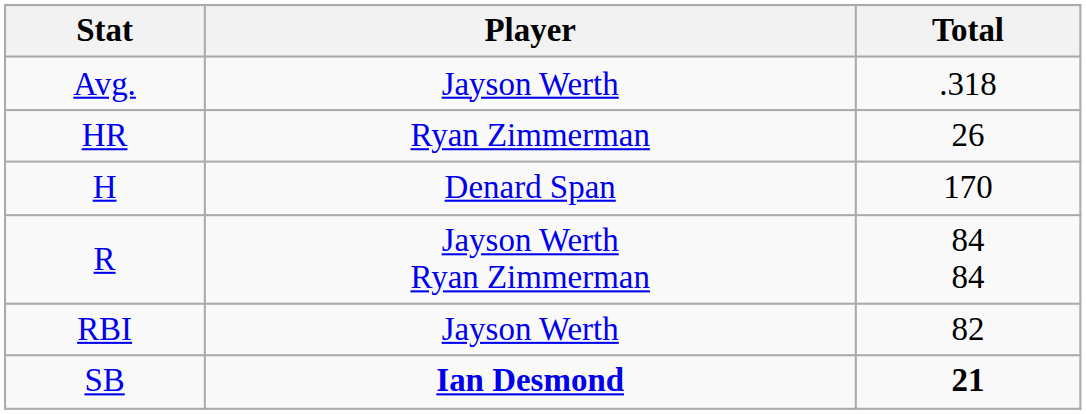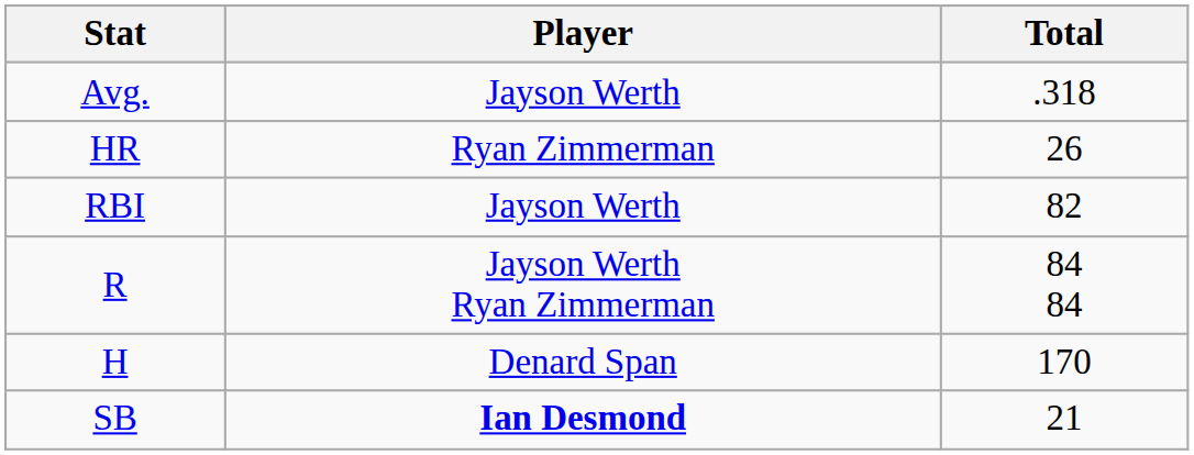rows swapped: RBI <-> H
SB | Total: bold -> normal
